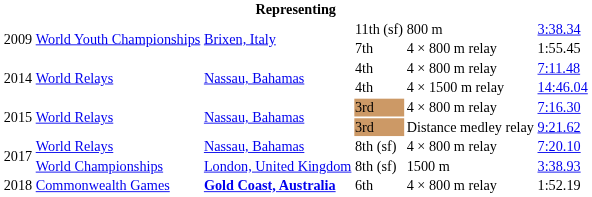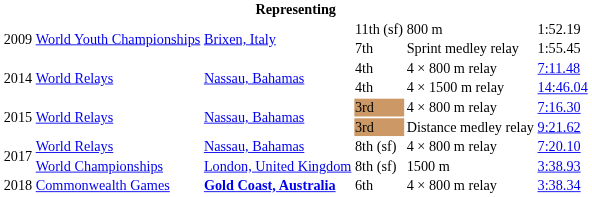11th (sf) | column 6: 3:38.34 -> 1:52.19
7th | column 5: 4 × 800 m relay -> Sprint medley relay
6th | column 6: 1:52.19 -> 3:38.34
